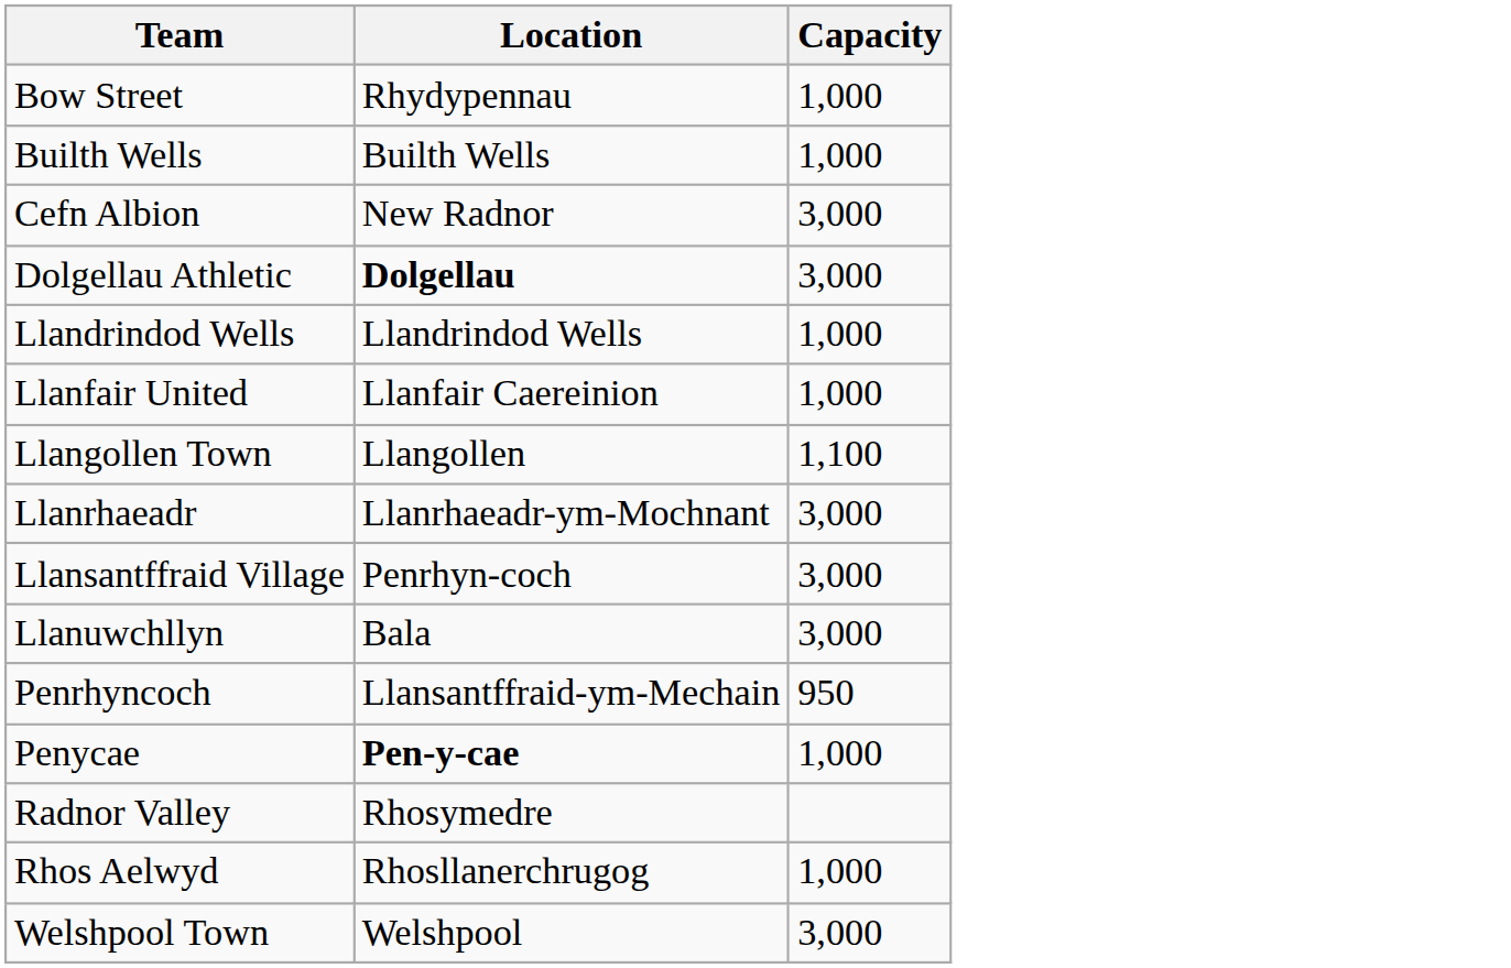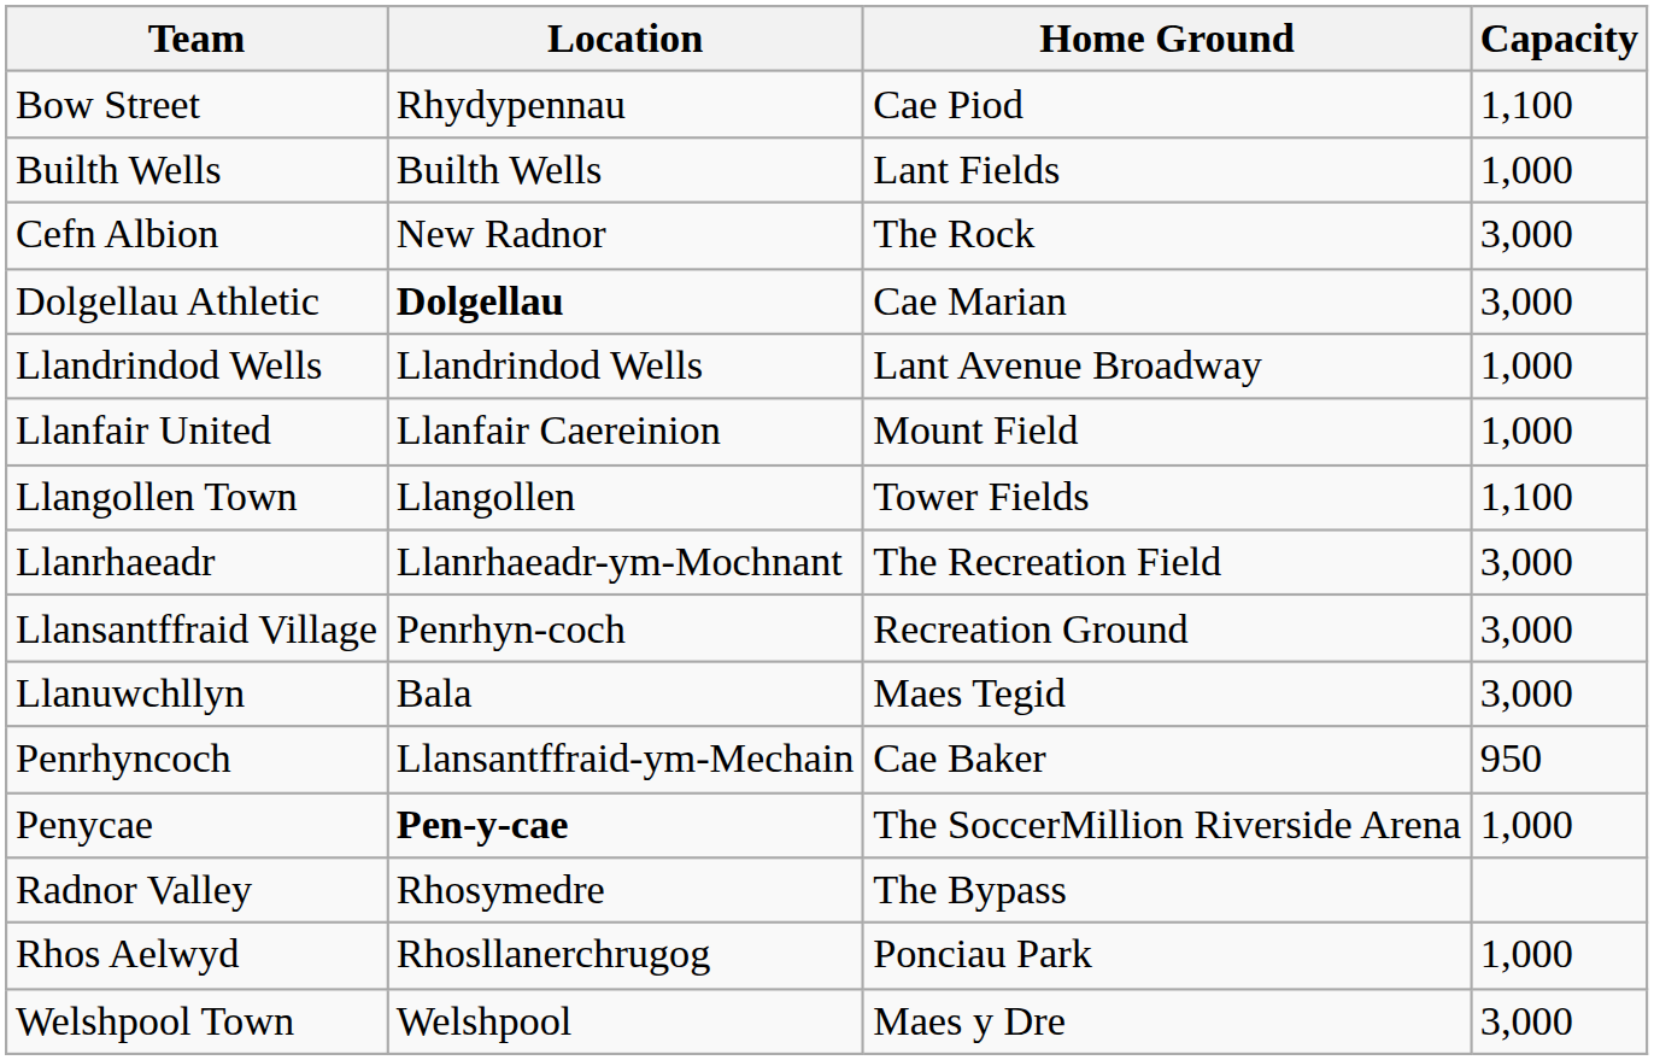+ column: Home Ground | Cae Piod | Lant Fields | The Rock | Cae Marian | Lant Avenue Broadway | Mount Field | Tower Fields | The Recreation Field | Recreation Ground | Maes Tegid | Cae Baker | The SoccerMillion Riverside Arena | The Bypass | Ponciau Park | Maes y Dre
Bow Street | Capacity: 1,000 -> 1,100
